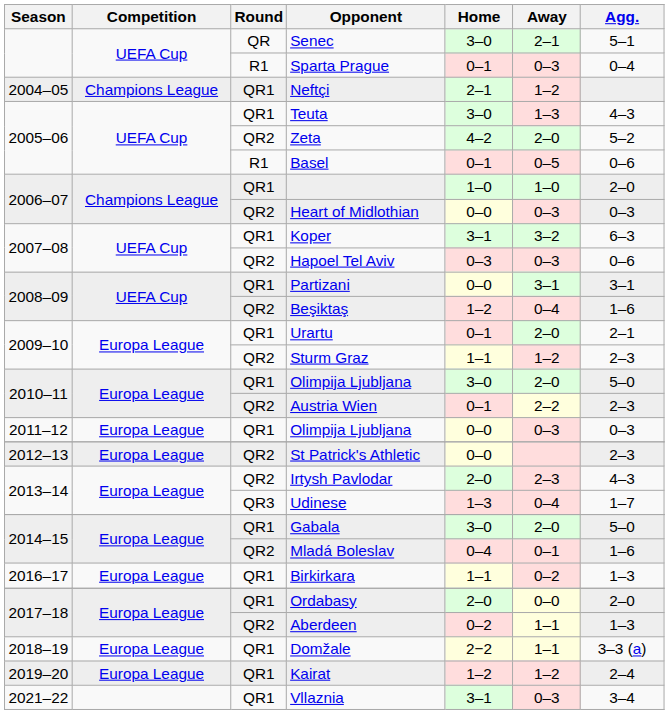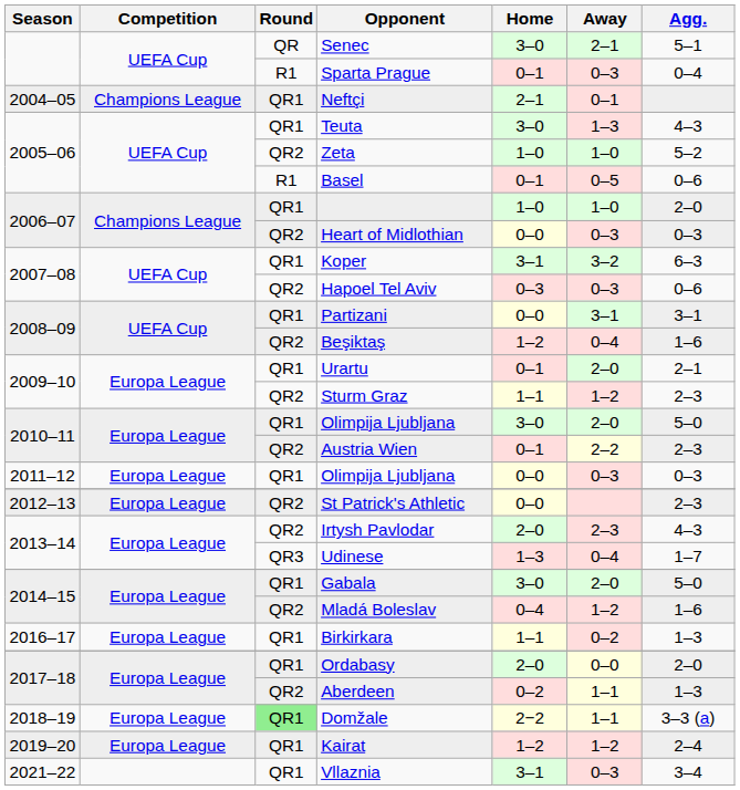Neftçi | Away: 1–2 -> 0–1
Zeta | Home: 4–2 -> 1–0
Zeta | Away: 2–0 -> 1–0
Mladá Boleslav | Away: 0–1 -> 1–2
Domžale | Round: no background -> lightgreen background
